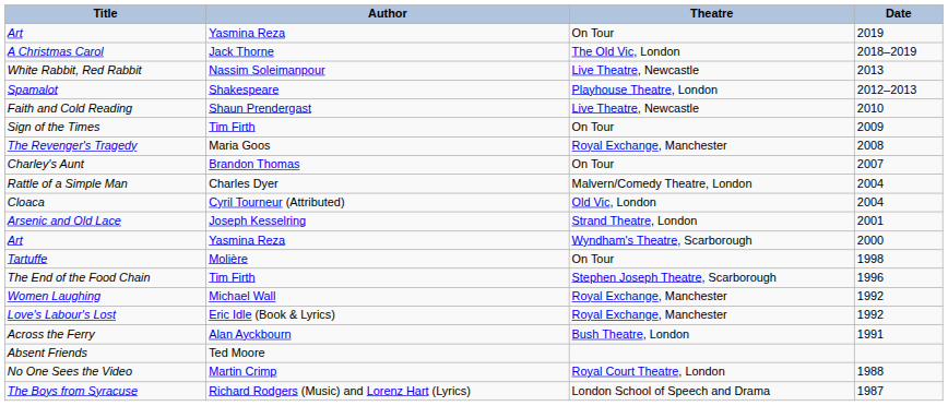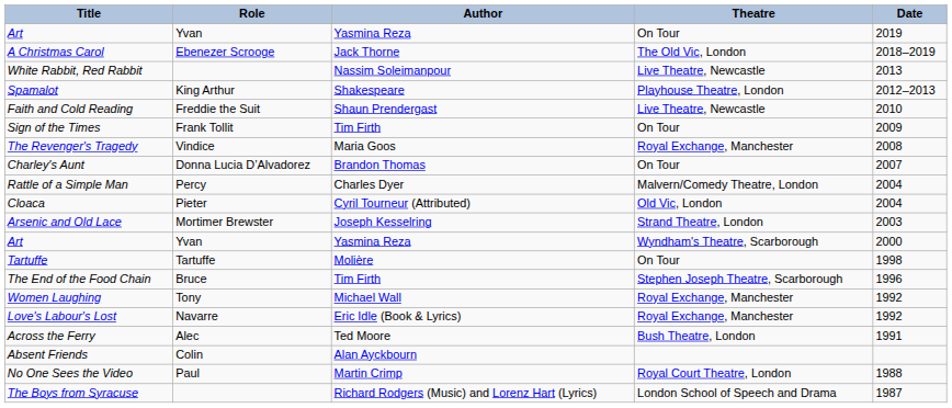+ column: Role | Yvan | Ebenezer Scrooge | King Arthur | Freddie the Suit | Frank Tollit | Vindice | Donna Lucia D’Alvadorez | Percy | Pieter | Mortimer Brewster | Yvan | Tartuffe | Bruce | Tony | Navarre | Alec | Colin | Paul
Arsenic and Old Lace | Date: 2001 -> 2003
Across the Ferry | Author: Alan Ayckbourn -> Ted Moore
Absent Friends | Author: Ted Moore -> Alan Ayckbourn
